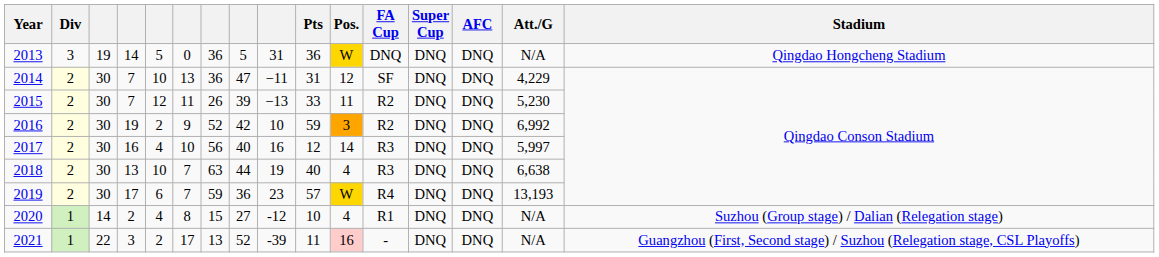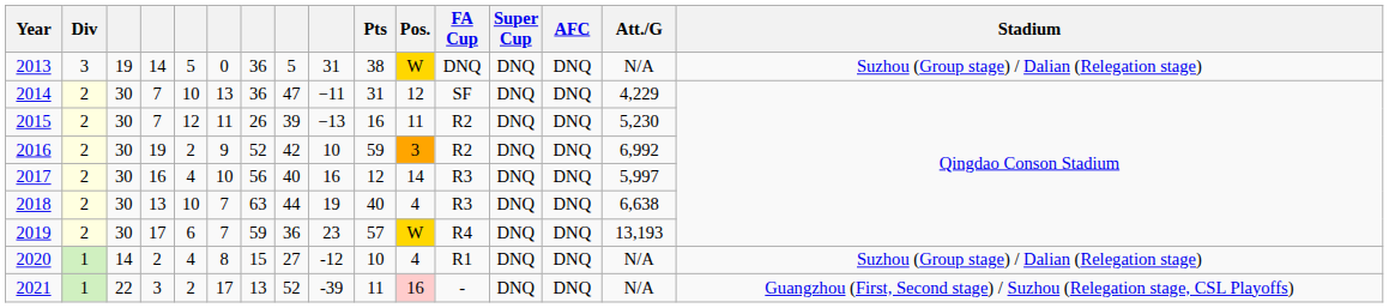2013 | Pts: 36 -> 38
2013 | Stadium: Qingdao Hongcheng Stadium -> Suzhou (Group stage) / Dalian (Relegation stage)
2015 | Pts: 33 -> 16
